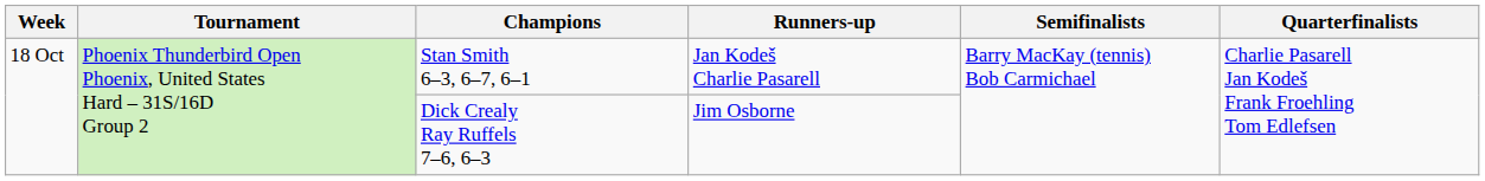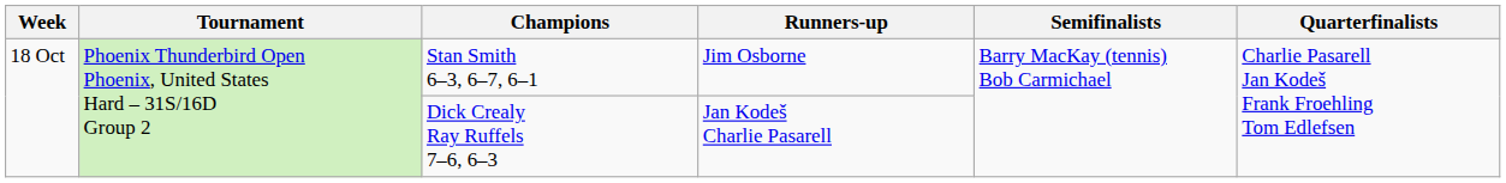Stan Smith 6–3, 6–7, 6–1 | Runners-up: Jan Kodeš Charlie Pasarell -> Jim Osborne
Dick Crealy Ray Ruffels 7–6, 6–3 | Runners-up: Jim Osborne -> Jan Kodeš Charlie Pasarell
